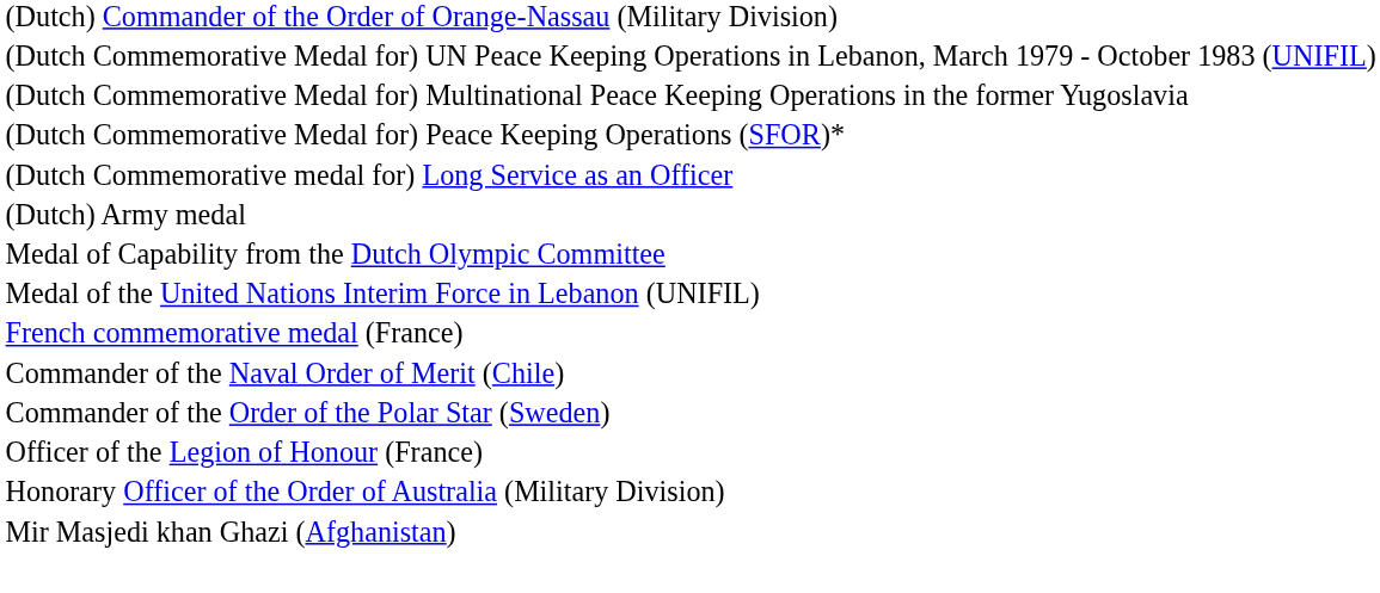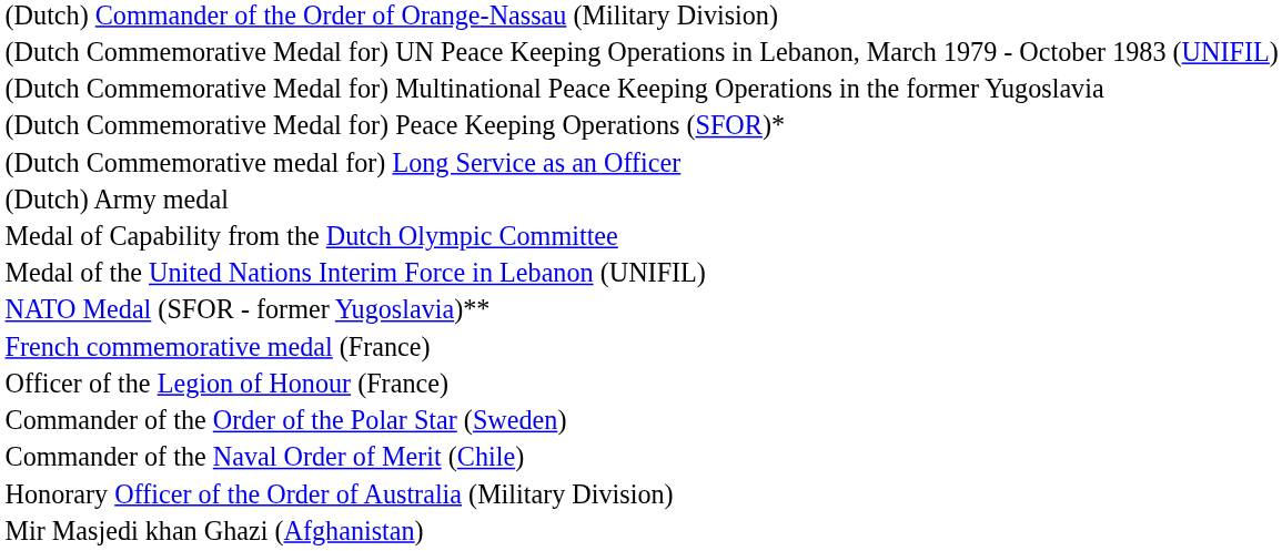+ row: NATO Medal (SFOR - former Yugoslavia)**
rows swapped: Commander of the Naval Order of Merit (Chile) <-> Officer of the Legion of Honour (France)
